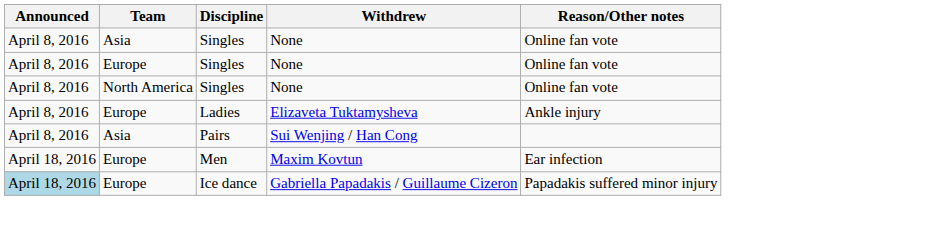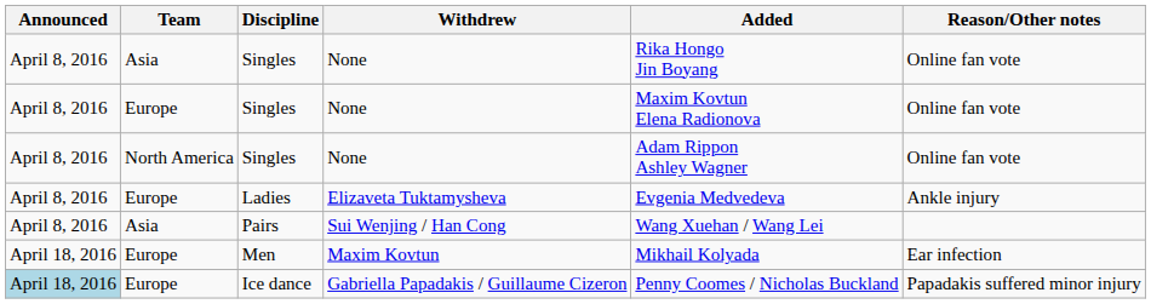+ column: Added | Rika Hongo Jin Boyang | Maxim Kovtun Elena Radionova | Adam Rippon Ashley Wagner | Evgenia Medvedeva | Wang Xuehan / Wang Lei | Mikhail Kolyada | Penny Coomes / Nicholas Buckland
